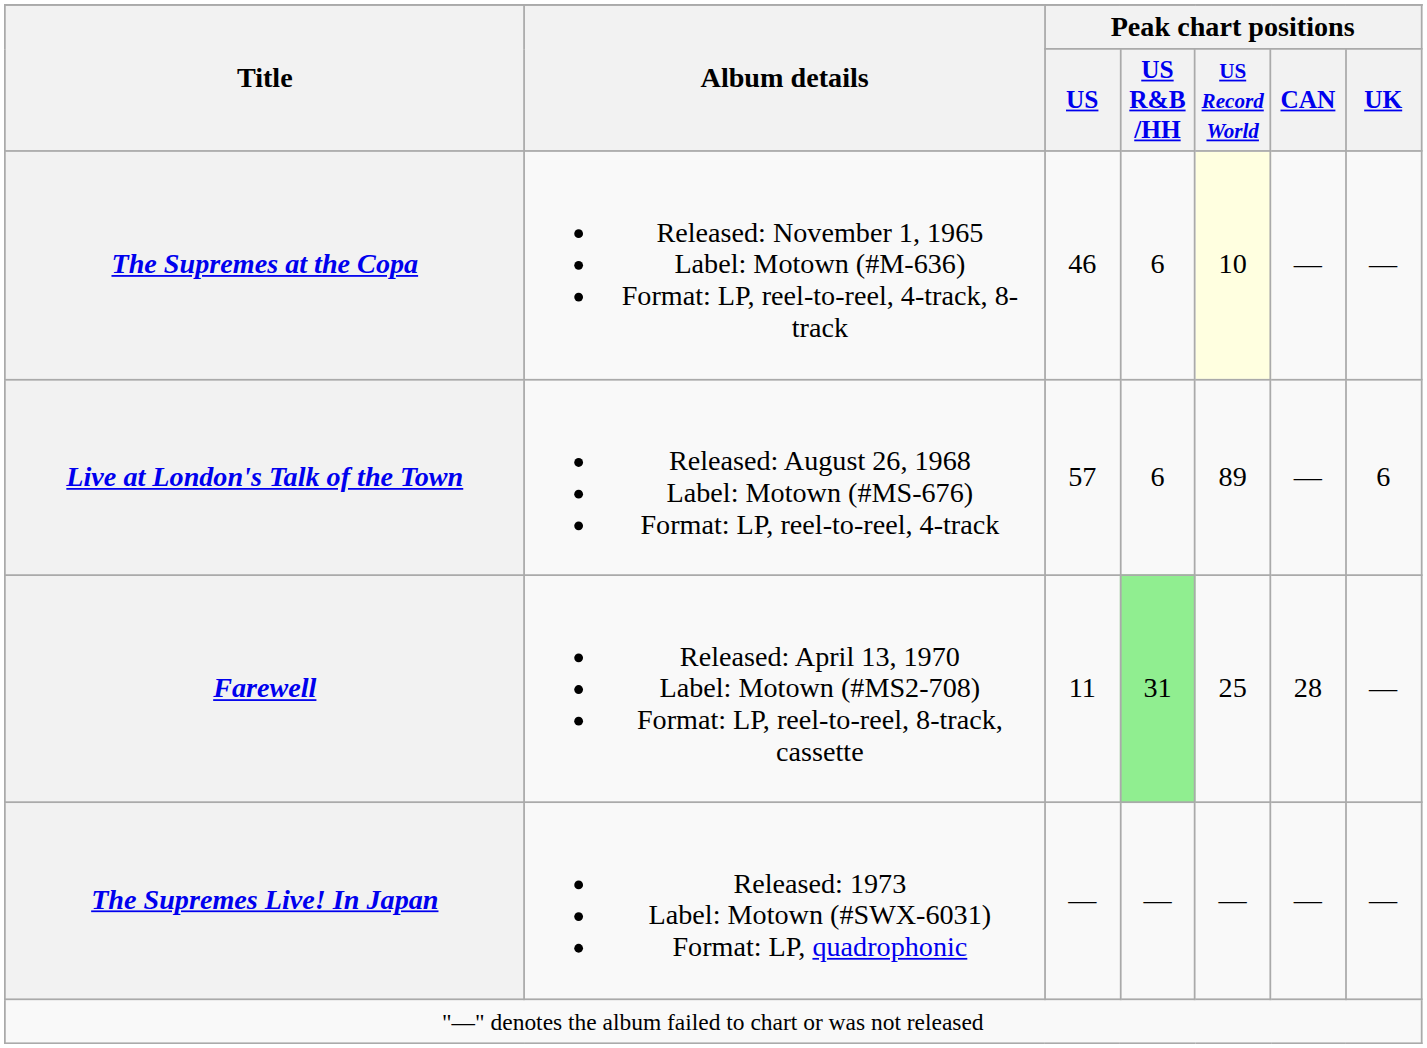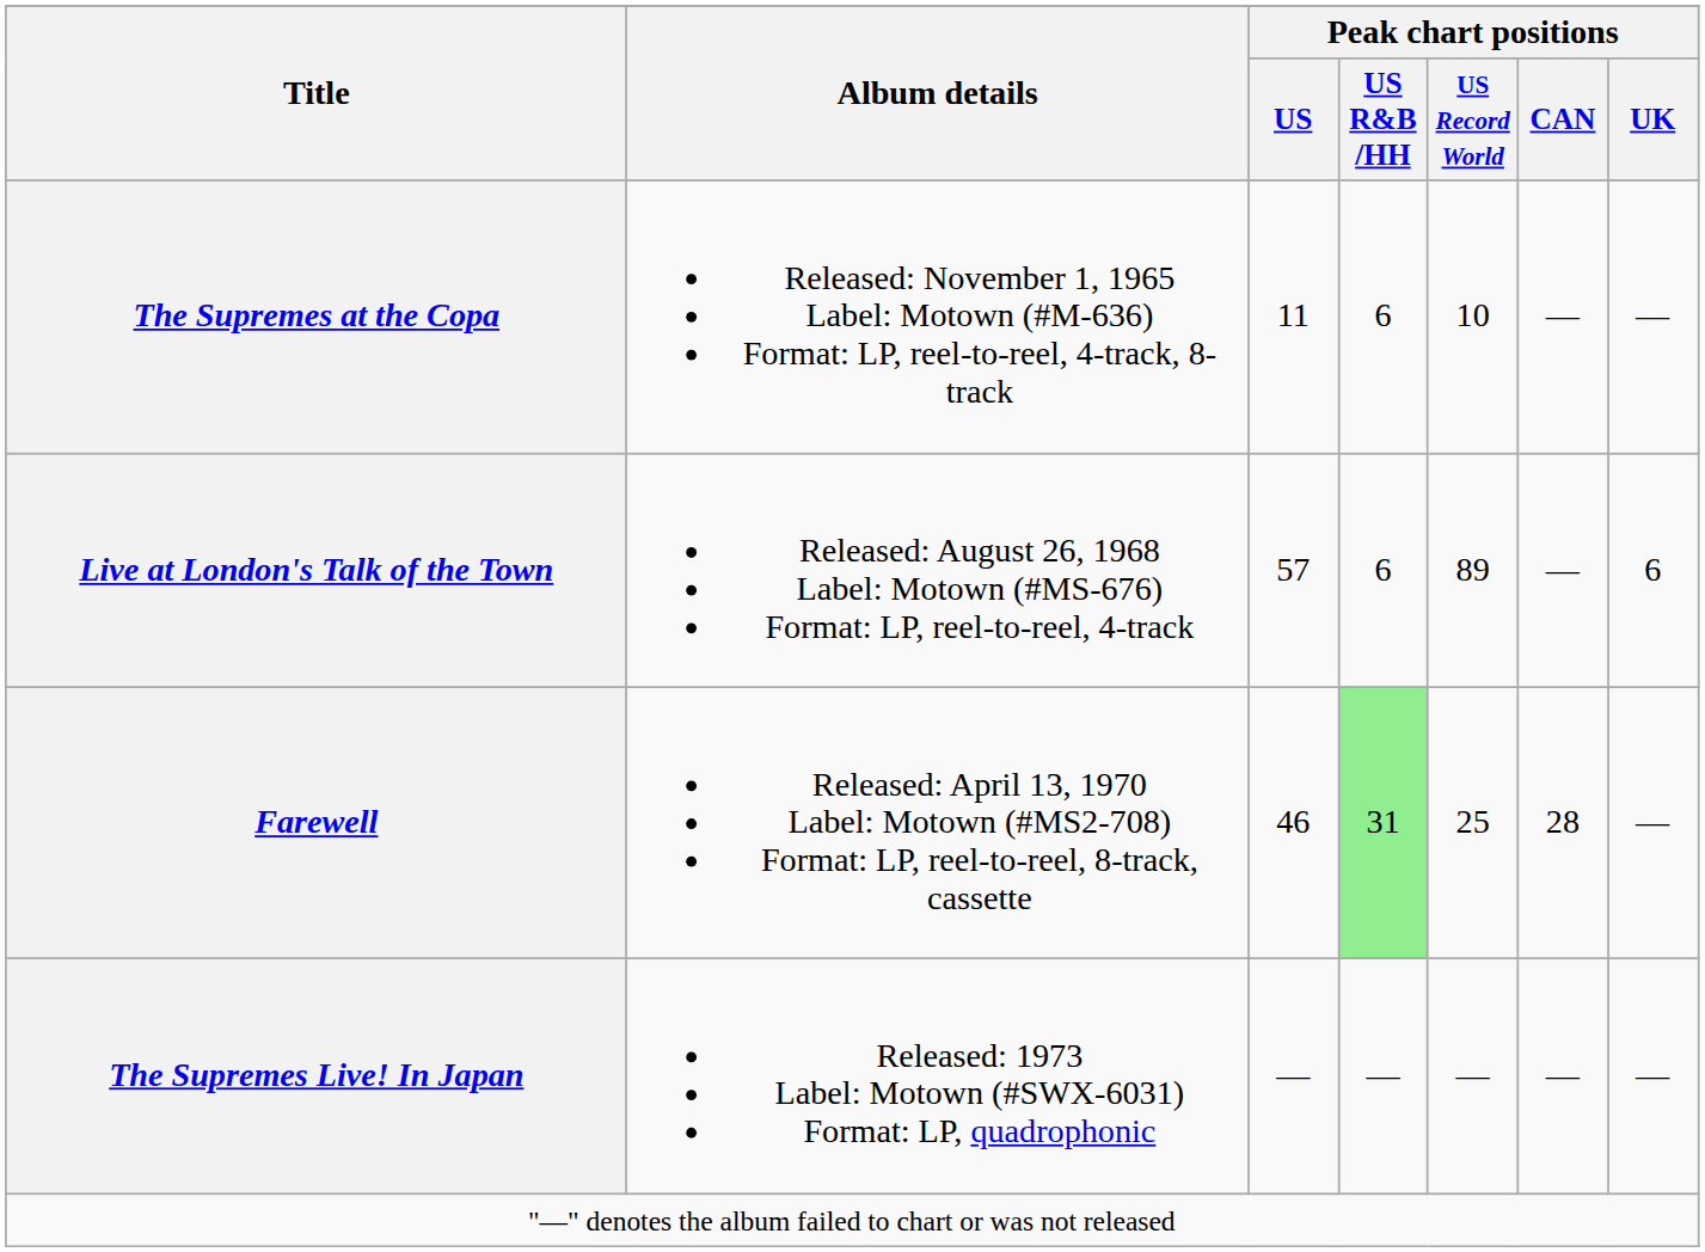The Supremes at the Copa | Peak chart positions / US: 46 -> 11
The Supremes at the Copa | Peak chart positions / US Record World: lightyellow background -> no background
Farewell | Peak chart positions / US: 11 -> 46
